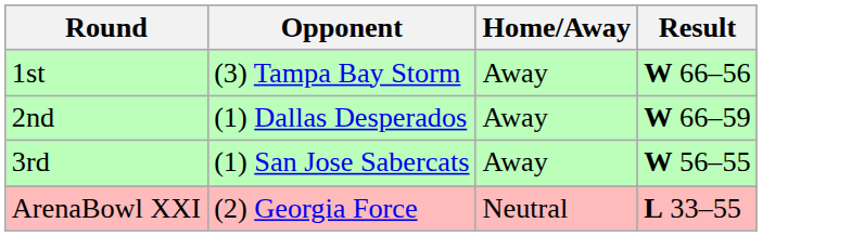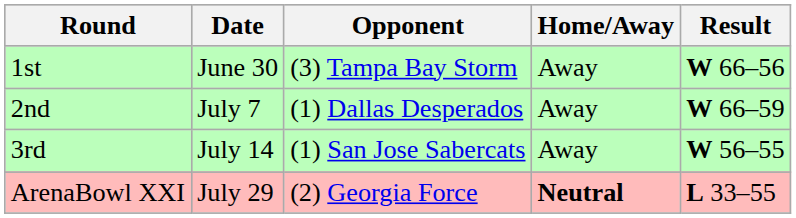+ column: Date | June 30 | July 7 | July 14 | July 29
ArenaBowl XXI | Home/Away: normal -> bold
